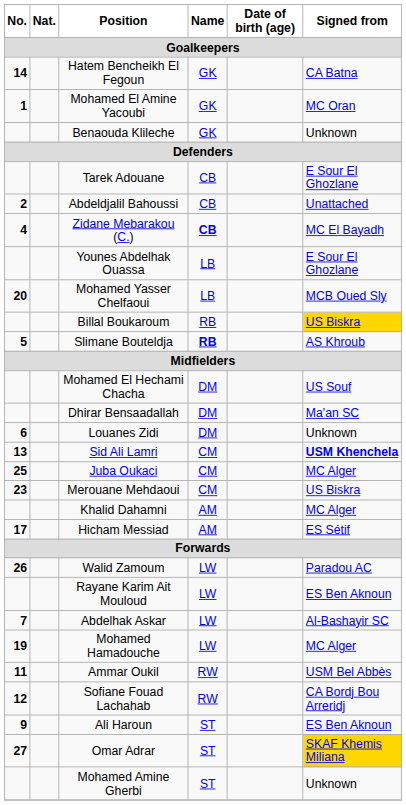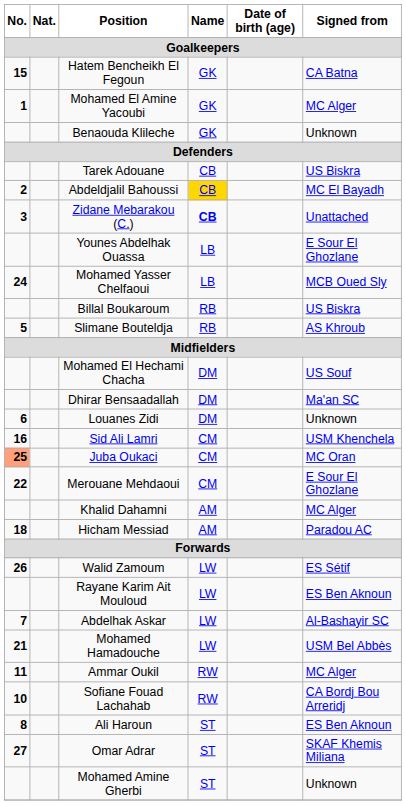Hatem Bencheikh El Fegoun | No.: 14 -> 15
Mohamed El Amine Yacoubi | Signed from: MC Oran -> MC Alger
Tarek Adouane | Signed from: E Sour El Ghozlane -> US Biskra
Abdeldjalil Bahoussi | Name: no background -> gold background
Abdeldjalil Bahoussi | Signed from: Unattached -> MC El Bayadh
Zidane Mebarakou (C.) | No.: 4 -> 3
Zidane Mebarakou (C.) | Signed from: MC El Bayadh -> Unattached
Mohamed Yasser Chelfaoui | No.: 20 -> 24
Billal Boukaroum | Signed from: gold background -> no background
Slimane Bouteldja | Name: bold -> normal
Sid Ali Lamri | No.: 13 -> 16
Sid Ali Lamri | Signed from: bold -> normal
Juba Oukaci | No.: no background -> lightsalmon background
Juba Oukaci | Signed from: MC Alger -> MC Oran
Merouane Mehdaoui | No.: 23 -> 22
Merouane Mehdaoui | Signed from: US Biskra -> E Sour El Ghozlane
Hicham Messiad | No.: 17 -> 18
Hicham Messiad | Signed from: ES Sétif -> Paradou AC
Walid Zamoum | Signed from: Paradou AC -> ES Sétif
Mohamed Hamadouche | No.: 19 -> 21
Mohamed Hamadouche | Signed from: MC Alger -> USM Bel Abbès
Ammar Oukil | Signed from: USM Bel Abbès -> MC Alger
Sofiane Fouad Lachahab | No.: 12 -> 10
Ali Haroun | No.: 9 -> 8
Omar Adrar | Signed from: gold background -> no background
